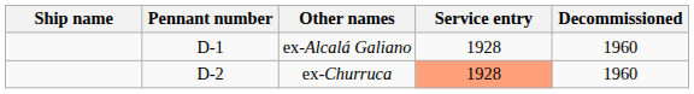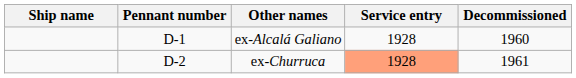ex-Churruca | Decommissioned: 1960 -> 1961
